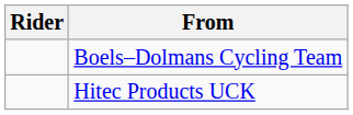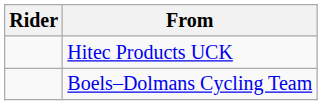rows swapped: Boels–Dolmans Cycling Team <-> Hitec Products UCK
